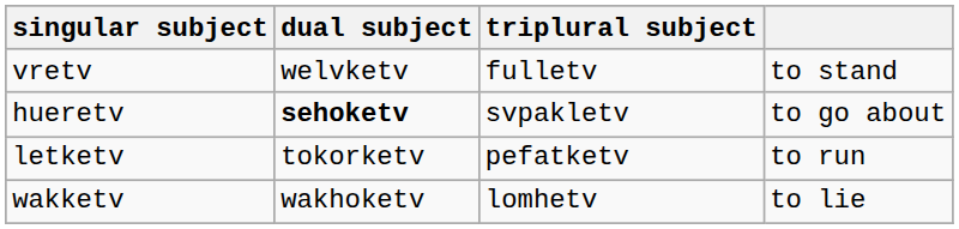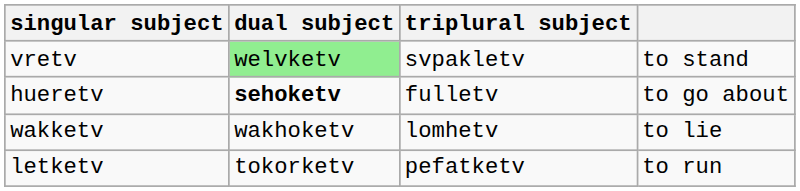vretv | dual subject: no background -> lightgreen background
vretv | triplural subject: fulletv -> svpakletv
hueretv | triplural subject: svpakletv -> fulletv
rows swapped: letketv <-> wakketv
